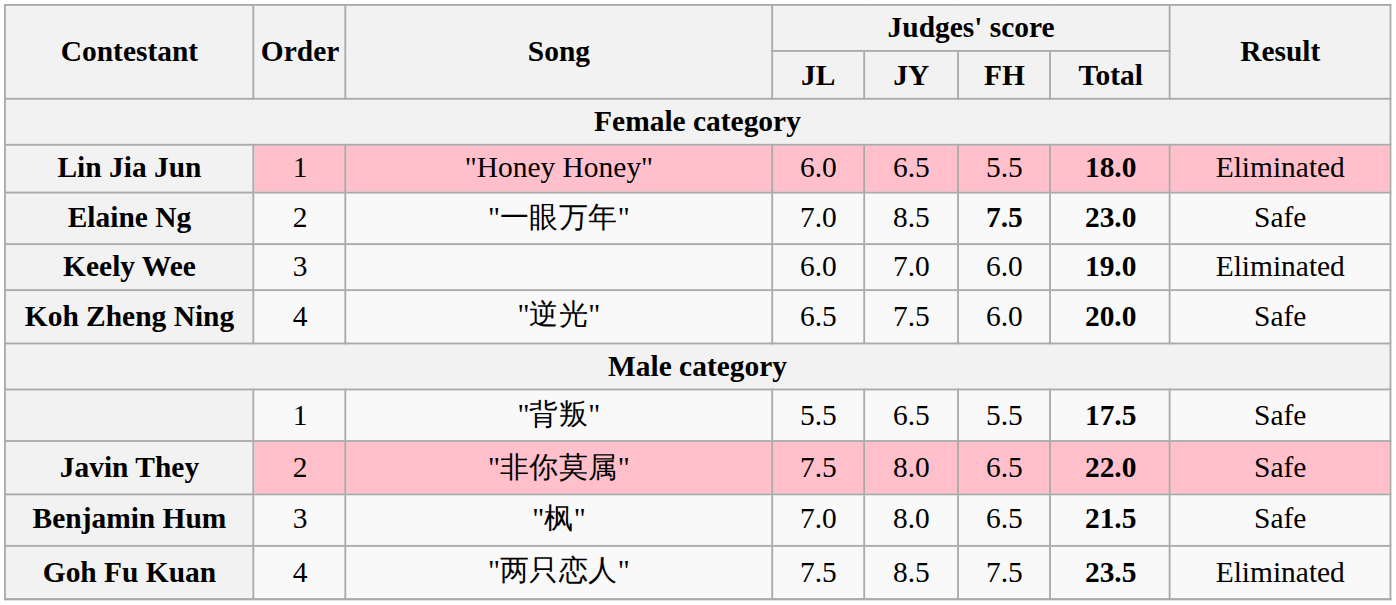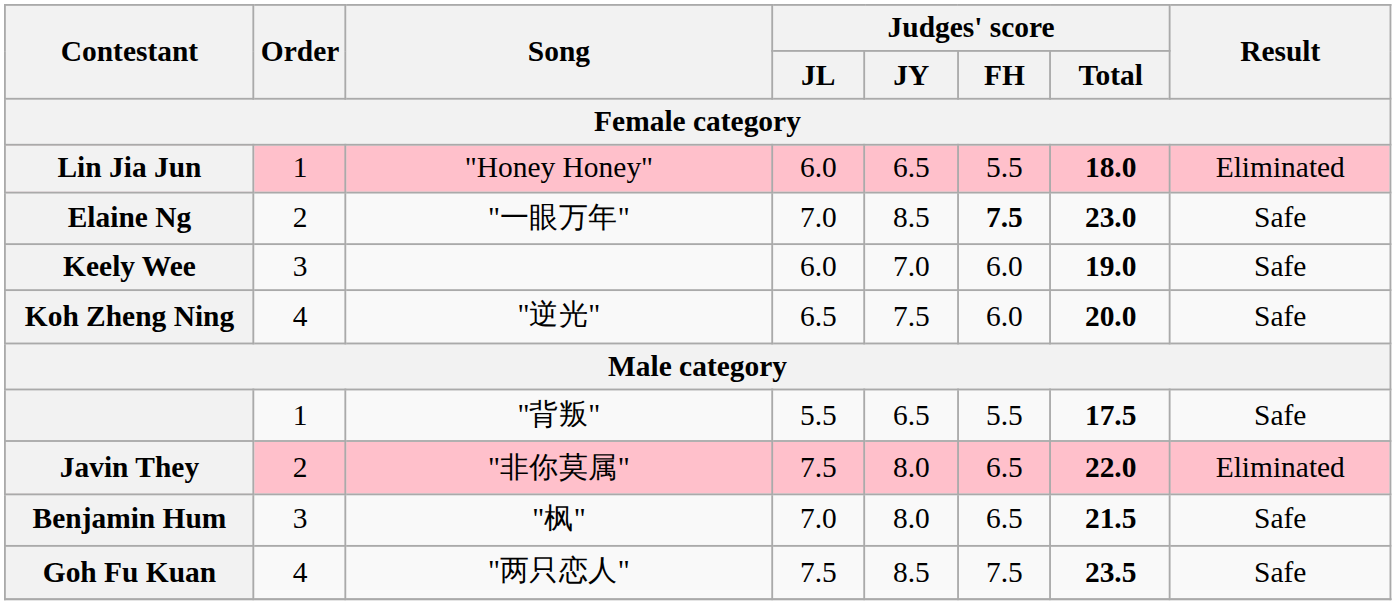Keely Wee | Result: Eliminated -> Safe
Javin They | Result: Safe -> Eliminated
Goh Fu Kuan | Result: Eliminated -> Safe
